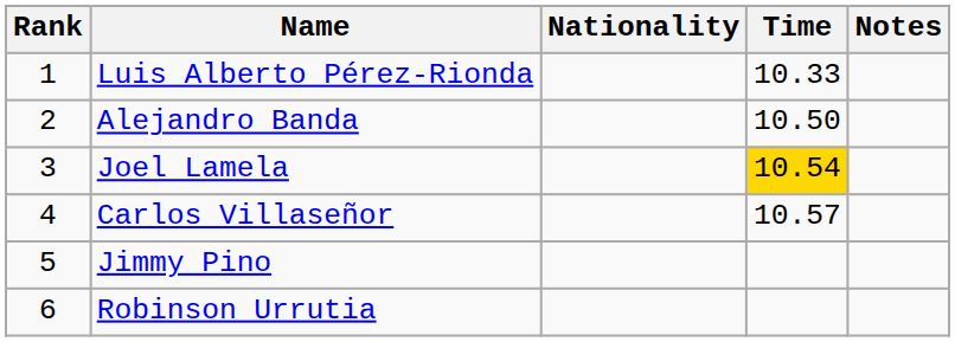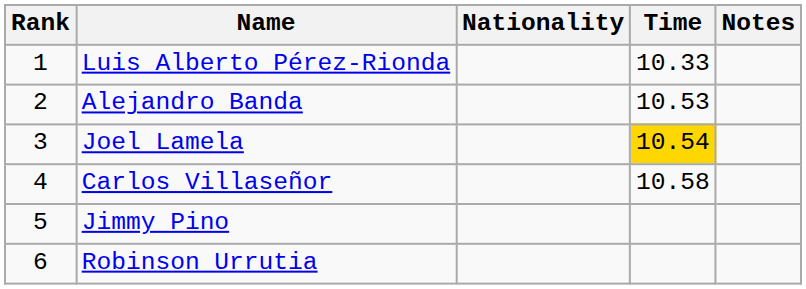Alejandro Banda | Time: 10.50 -> 10.53
Carlos Villaseñor | Time: 10.57 -> 10.58
